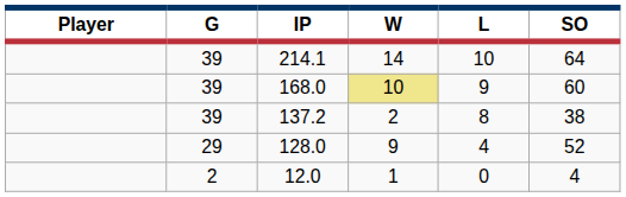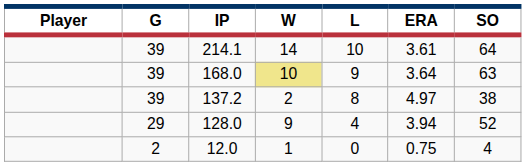+ column: ERA | 3.61 | 3.64 | 4.97 | 3.94 | 0.75
168.0 | SO: 60 -> 63
